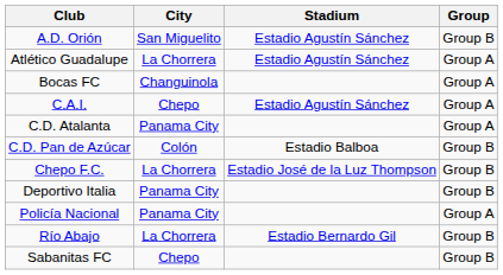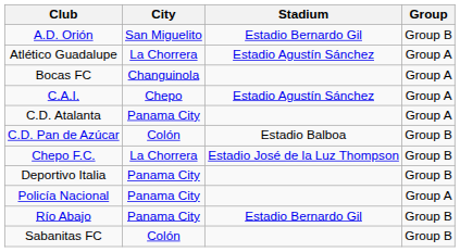A.D. Orión | Stadium: Estadio Agustín Sánchez -> Estadio Bernardo Gil
Río Abajo | City: La Chorrera -> Panama City
Sabanitas FC | City: Chepo -> Colón
